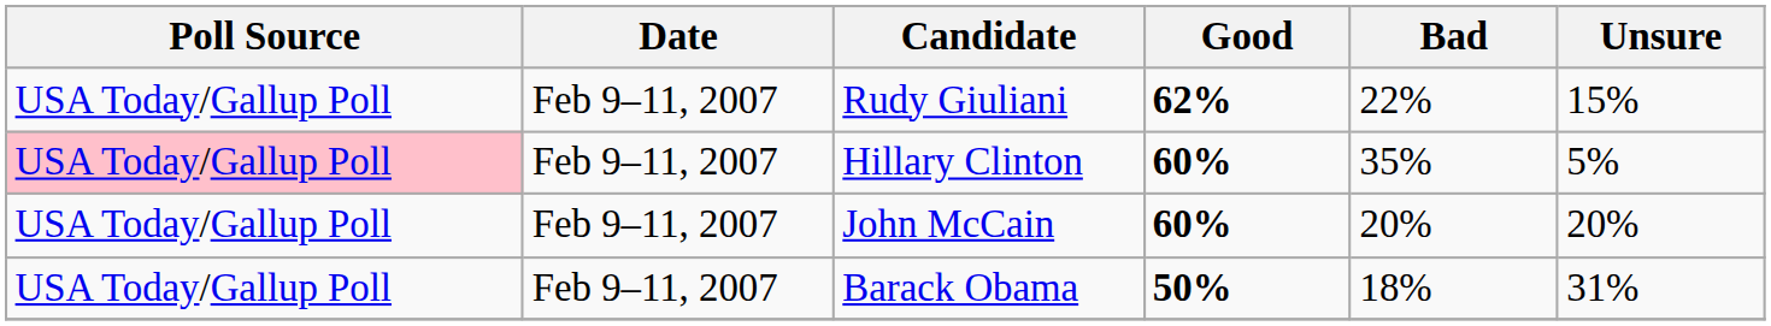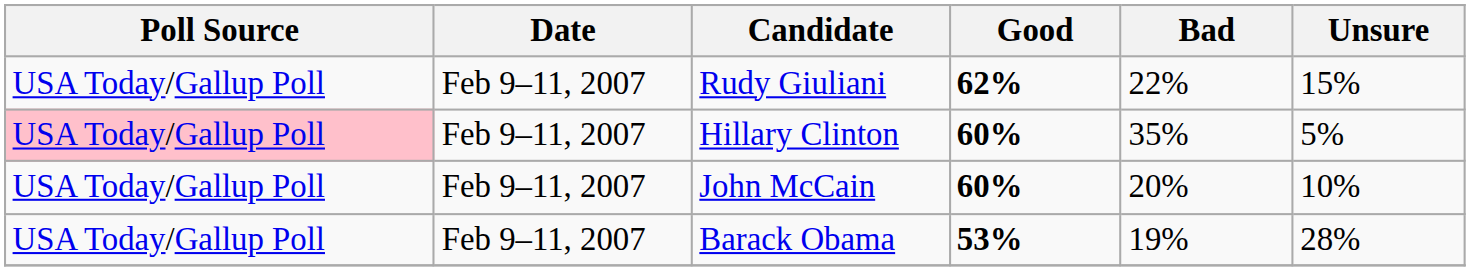John McCain | Unsure: 20% -> 10%
Barack Obama | Good: 50% -> 53%
Barack Obama | Bad: 18% -> 19%
Barack Obama | Unsure: 31% -> 28%
